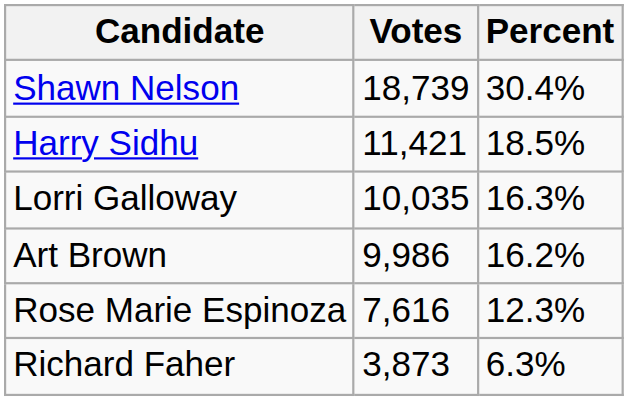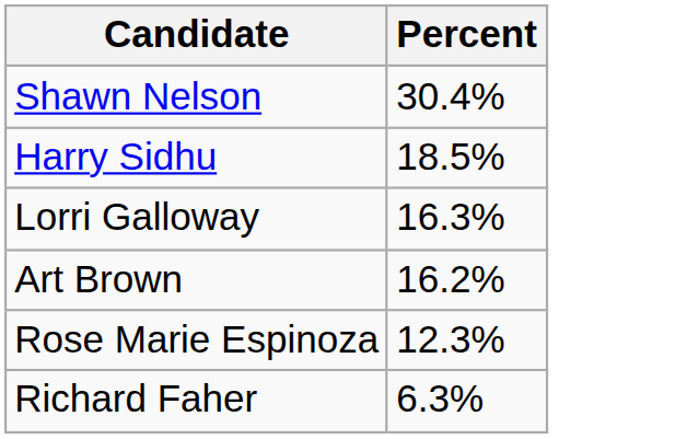- column: Votes | 18,739 | 11,421 | 10,035 | 9,986 | 7,616 | 3,873
